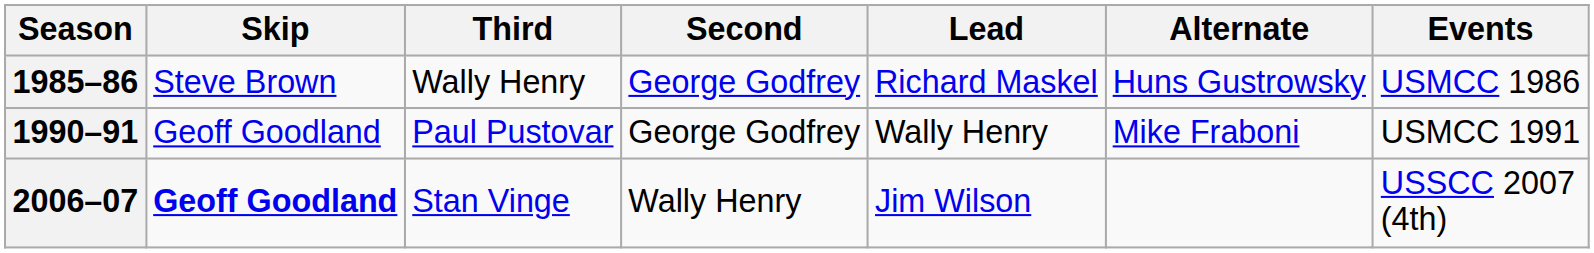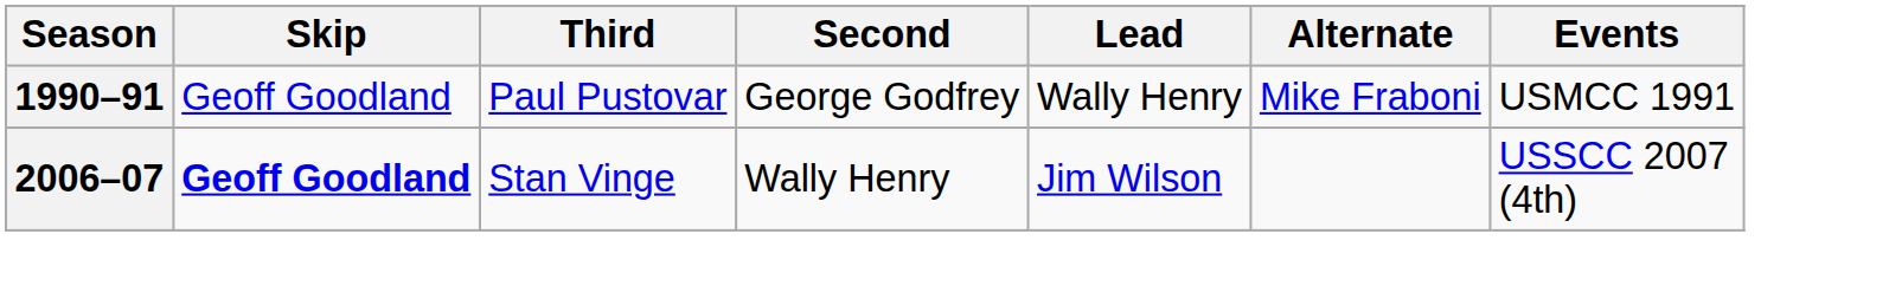- row: 1985–86 | Steve Brown | Wally Henry | George Godfrey | Richard Maskel | Huns Gustrowsky | USMCC 1986
